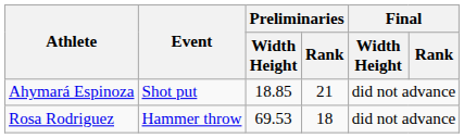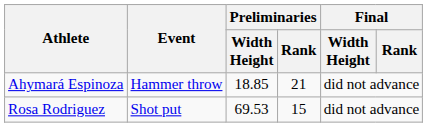Ahymará Espinoza | Event: Shot put -> Hammer throw
Rosa Rodriguez | Event: Hammer throw -> Shot put
Rosa Rodriguez | Preliminaries / Rank: 18 -> 15
